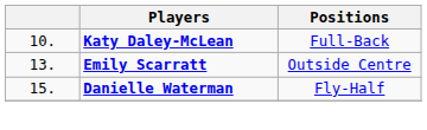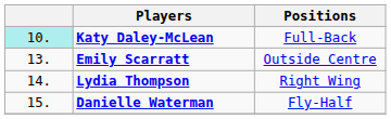Katy Daley-McLean | column 1: no background -> paleturquoise background
+ row: 14. | Lydia Thompson | Right Wing
